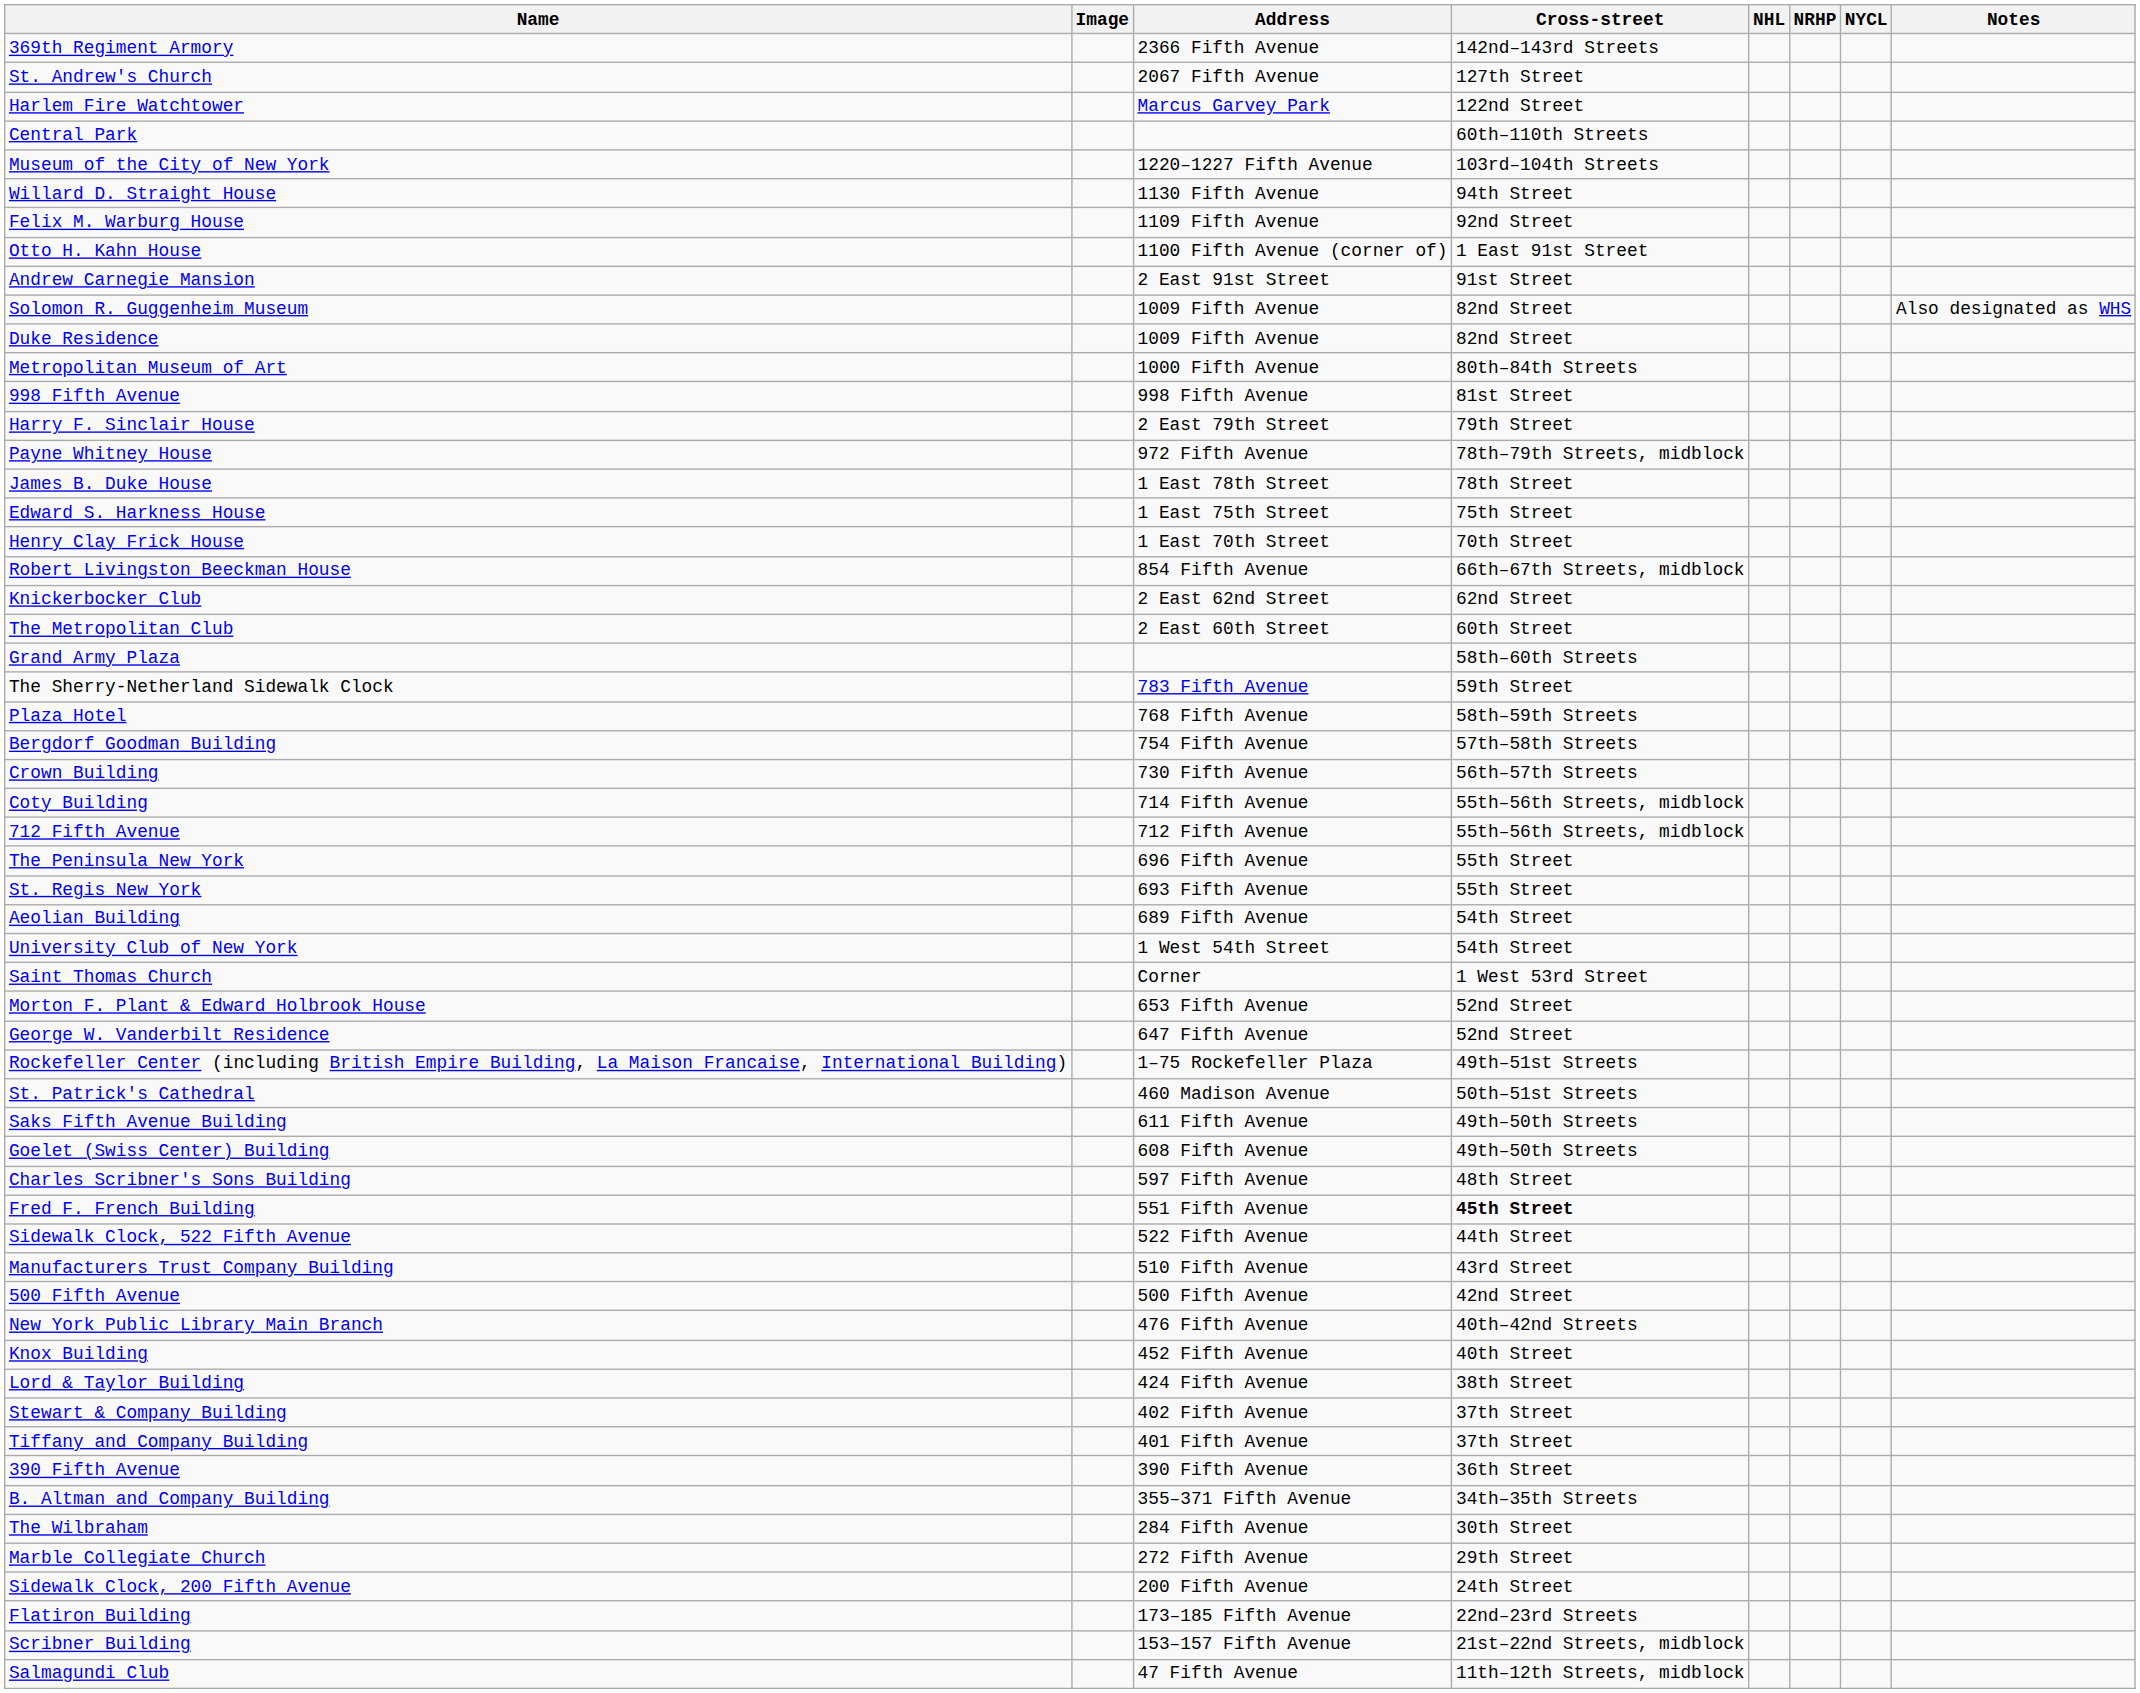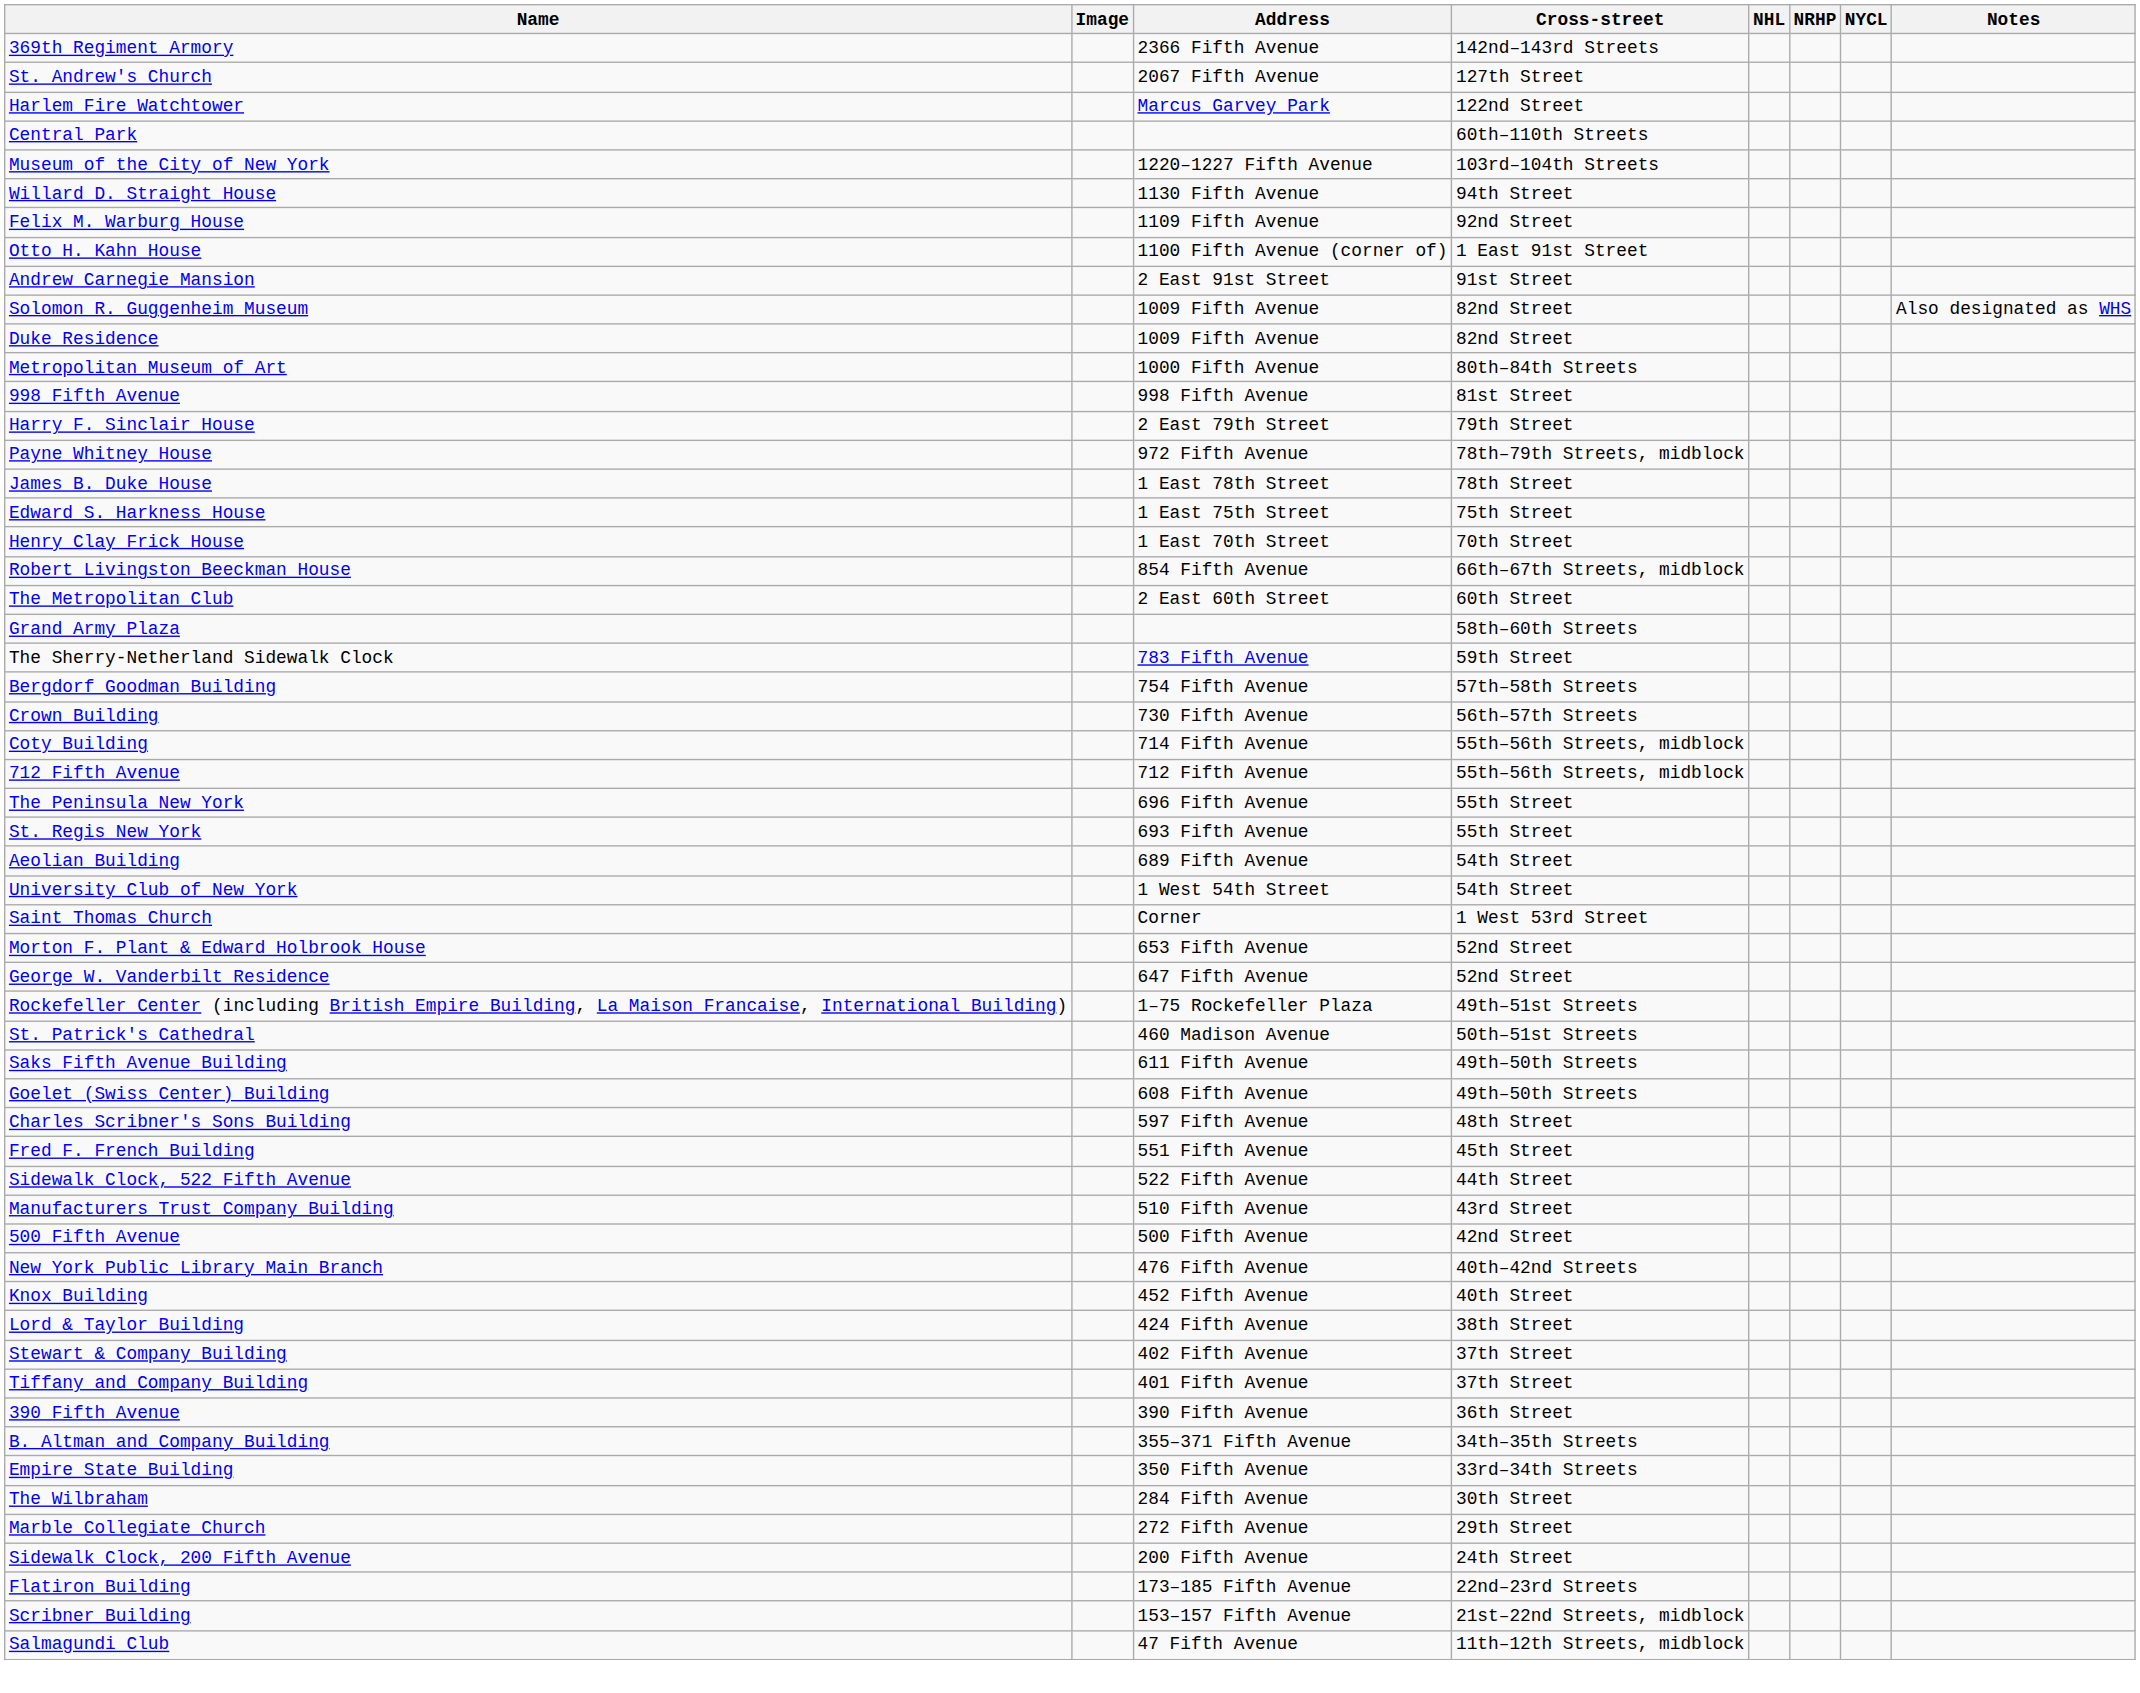- row: Knickerbocker Club | 2 East 62nd Street | 62nd Street
- row: Plaza Hotel | 768 Fifth Avenue | 58th–59th Streets
Fred F. French Building | Cross-street: bold -> normal
+ row: Empire State Building | 350 Fifth Avenue | 33rd–34th Streets
